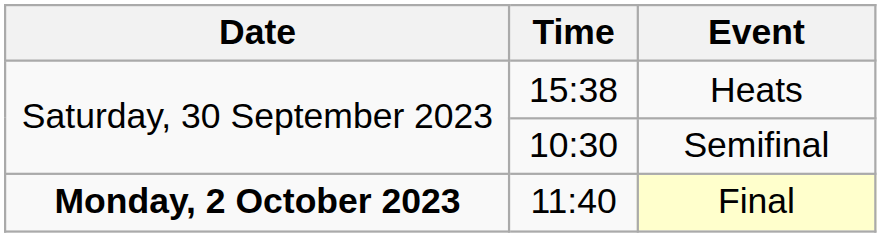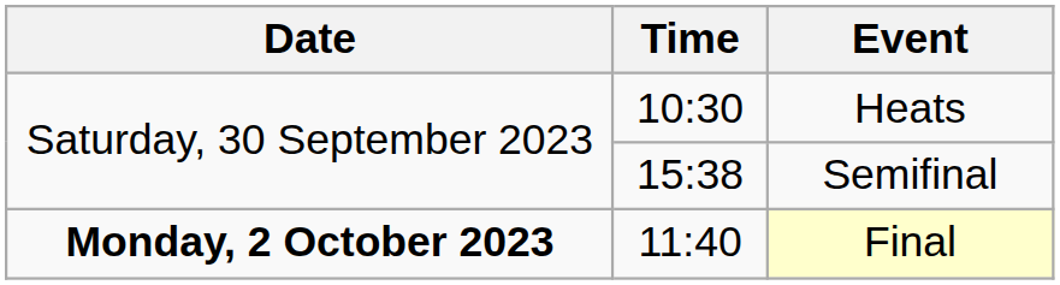Heats | Time: 15:38 -> 10:30
Semifinal | Time: 10:30 -> 15:38
